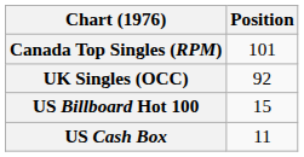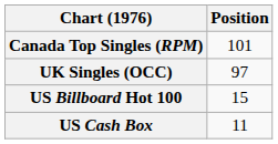UK Singles (OCC) | Position: 92 -> 97
